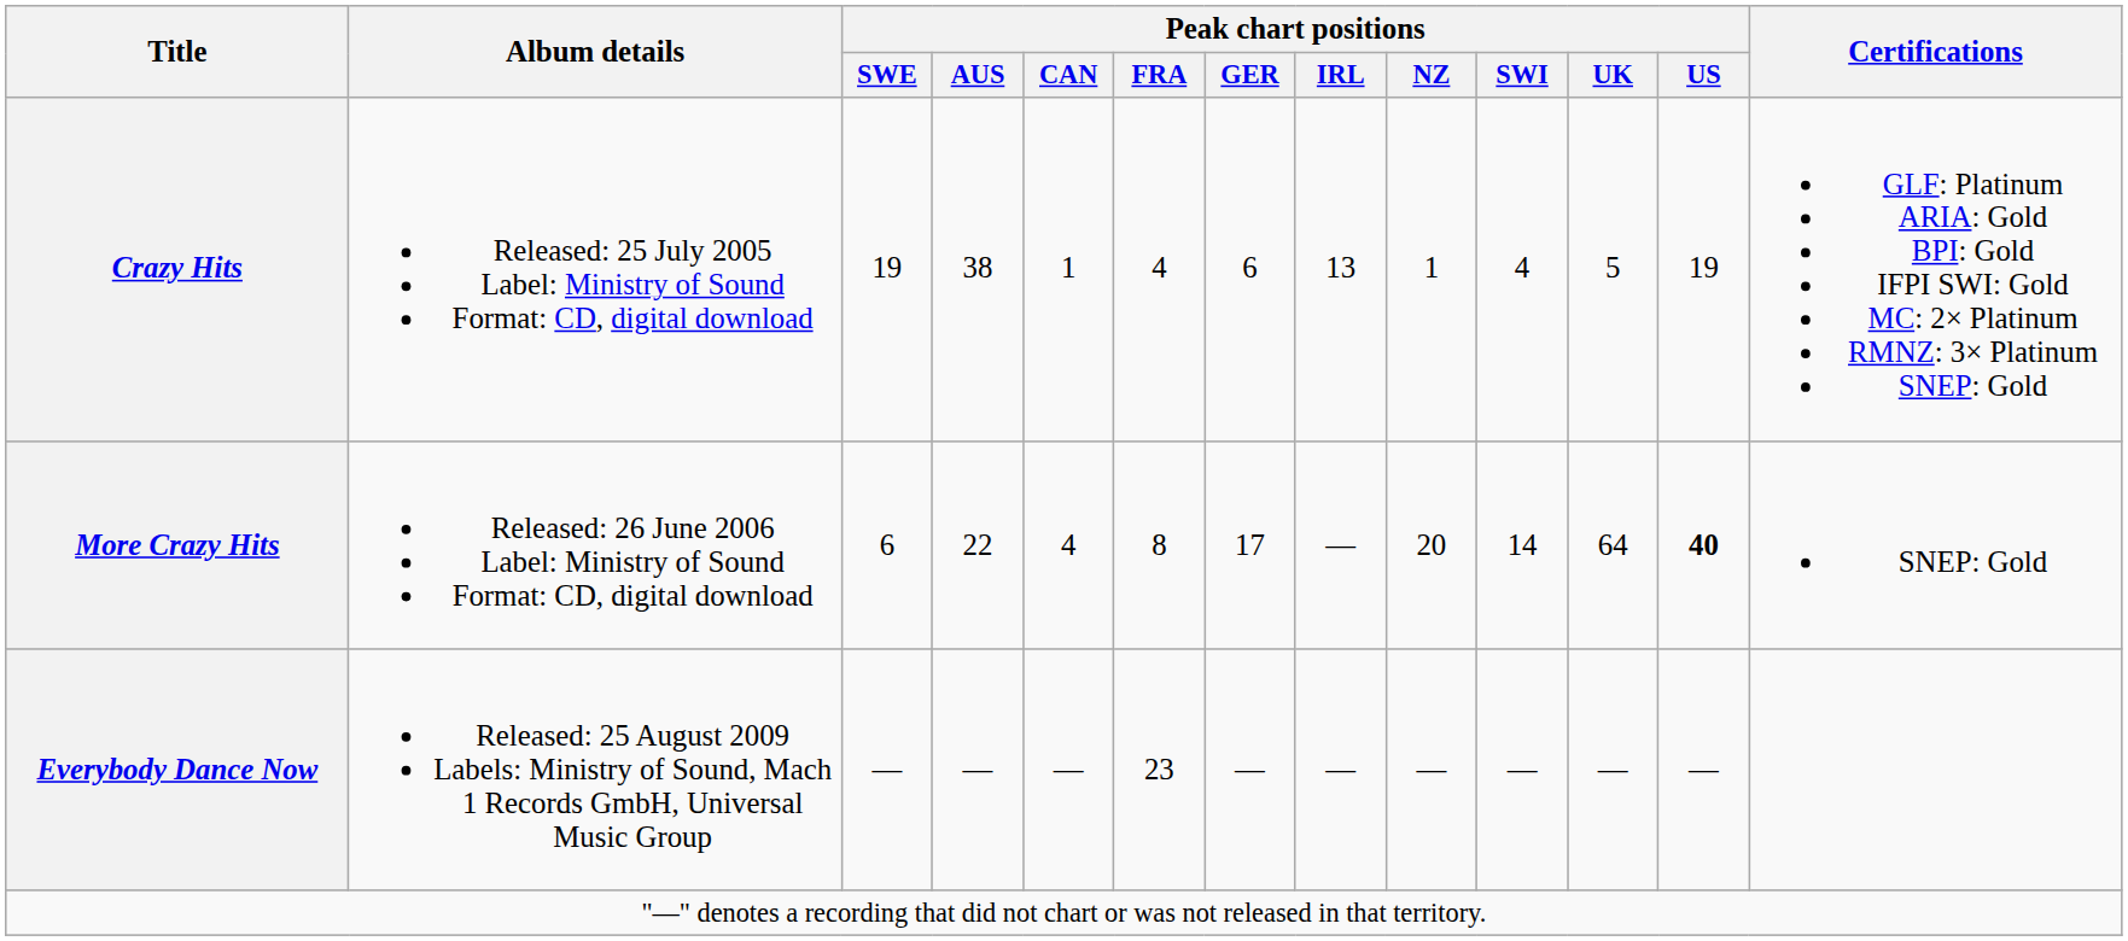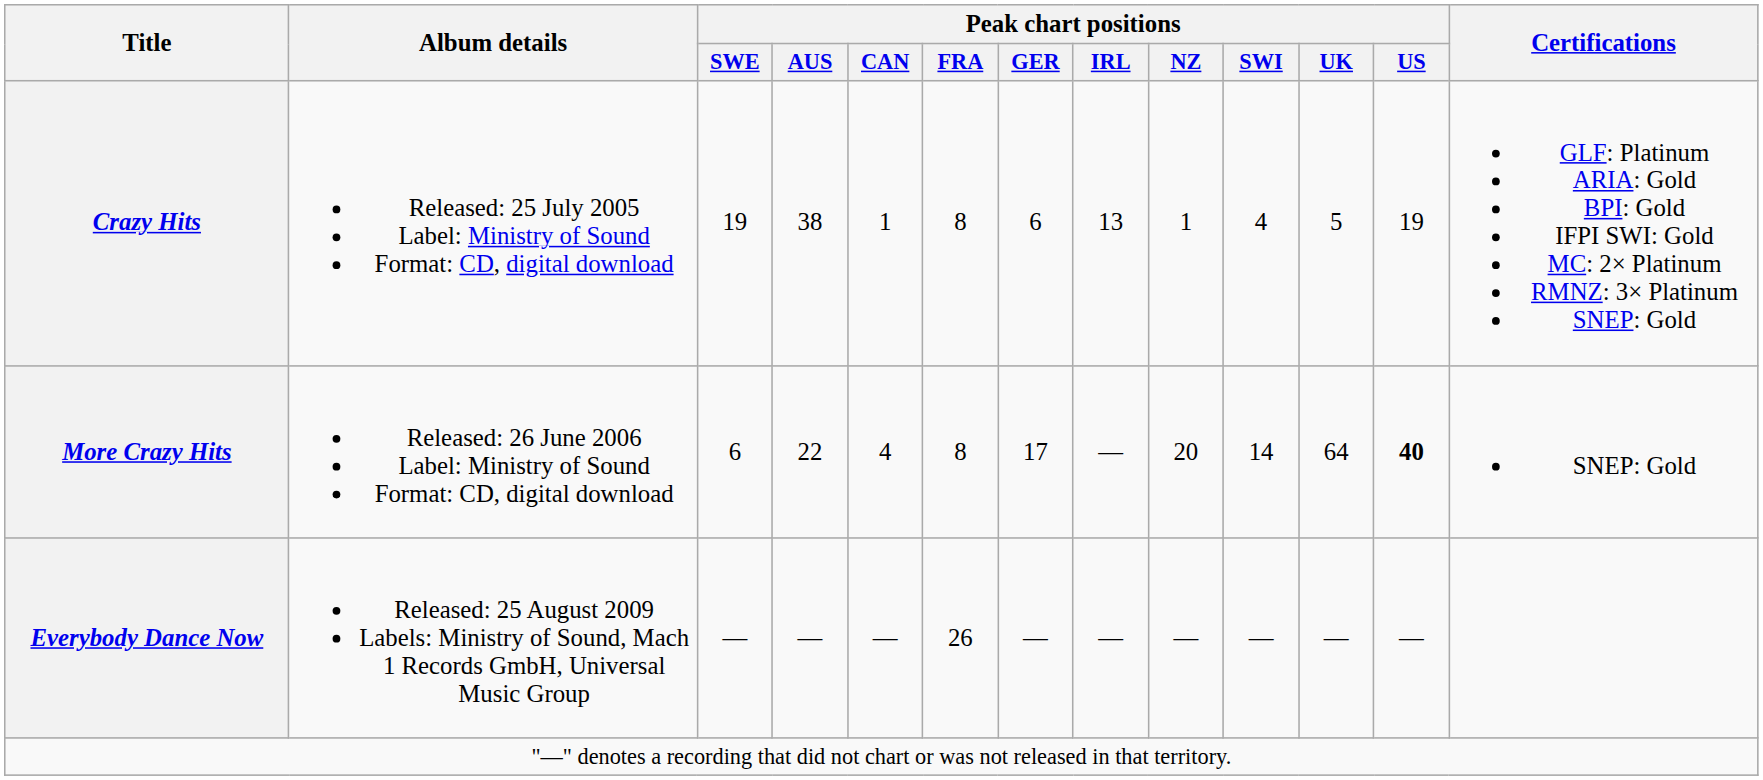Crazy Hits | Peak chart positions / FRA: 4 -> 8
Everybody Dance Now | Peak chart positions / FRA: 23 -> 26
